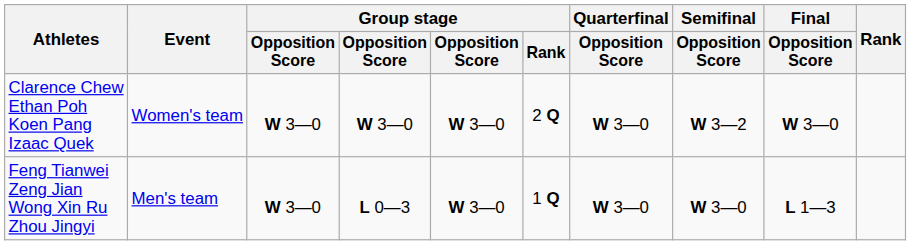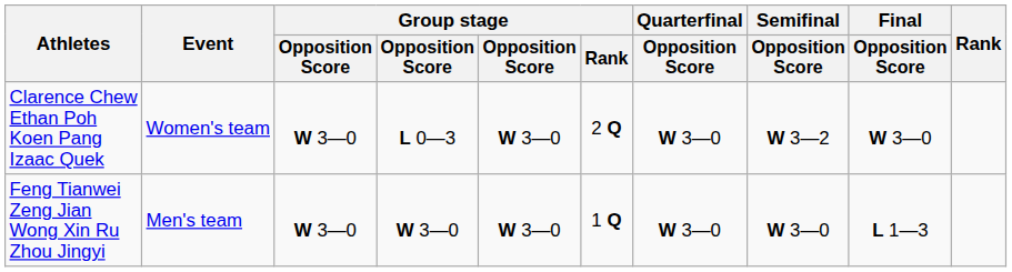Clarence Chew Ethan Poh Koen Pang Izaac Quek | column 4: W 3―0 -> L 0―3
Feng Tianwei Zeng Jian Wong Xin Ru Zhou Jingyi | column 4: L 0―3 -> W 3―0
